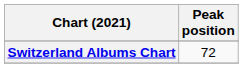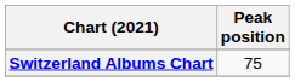Switzerland Albums Chart | Peak position: 72 -> 75
